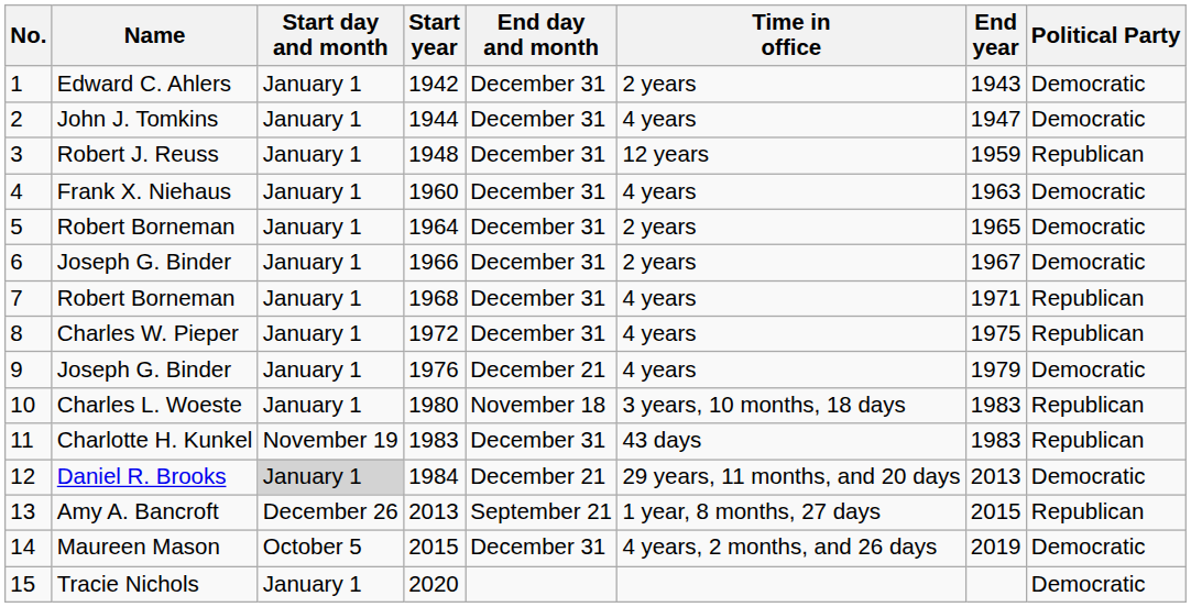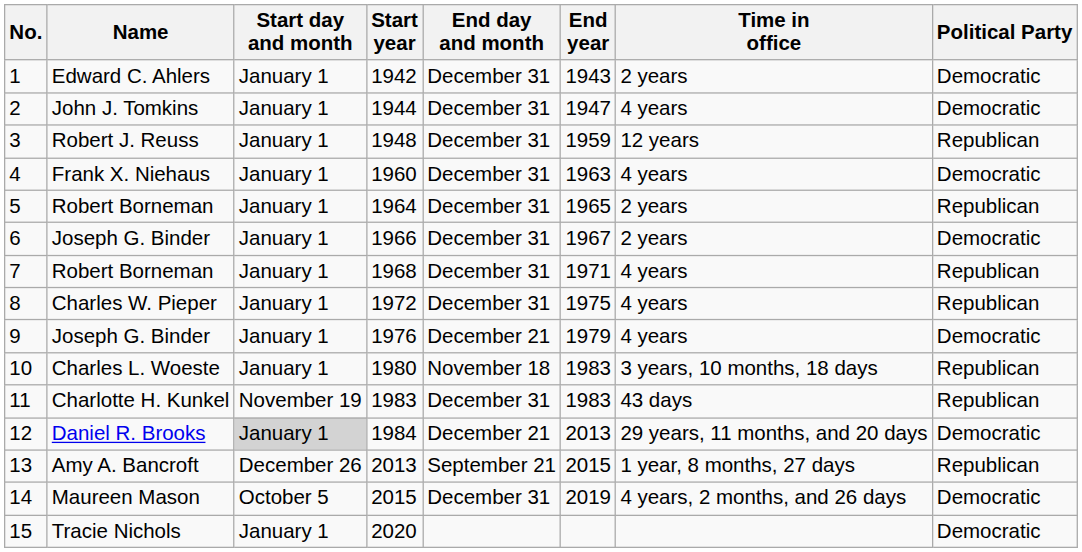columns swapped: End year <-> Time in office
5 | Political Party: Democratic -> Republican
